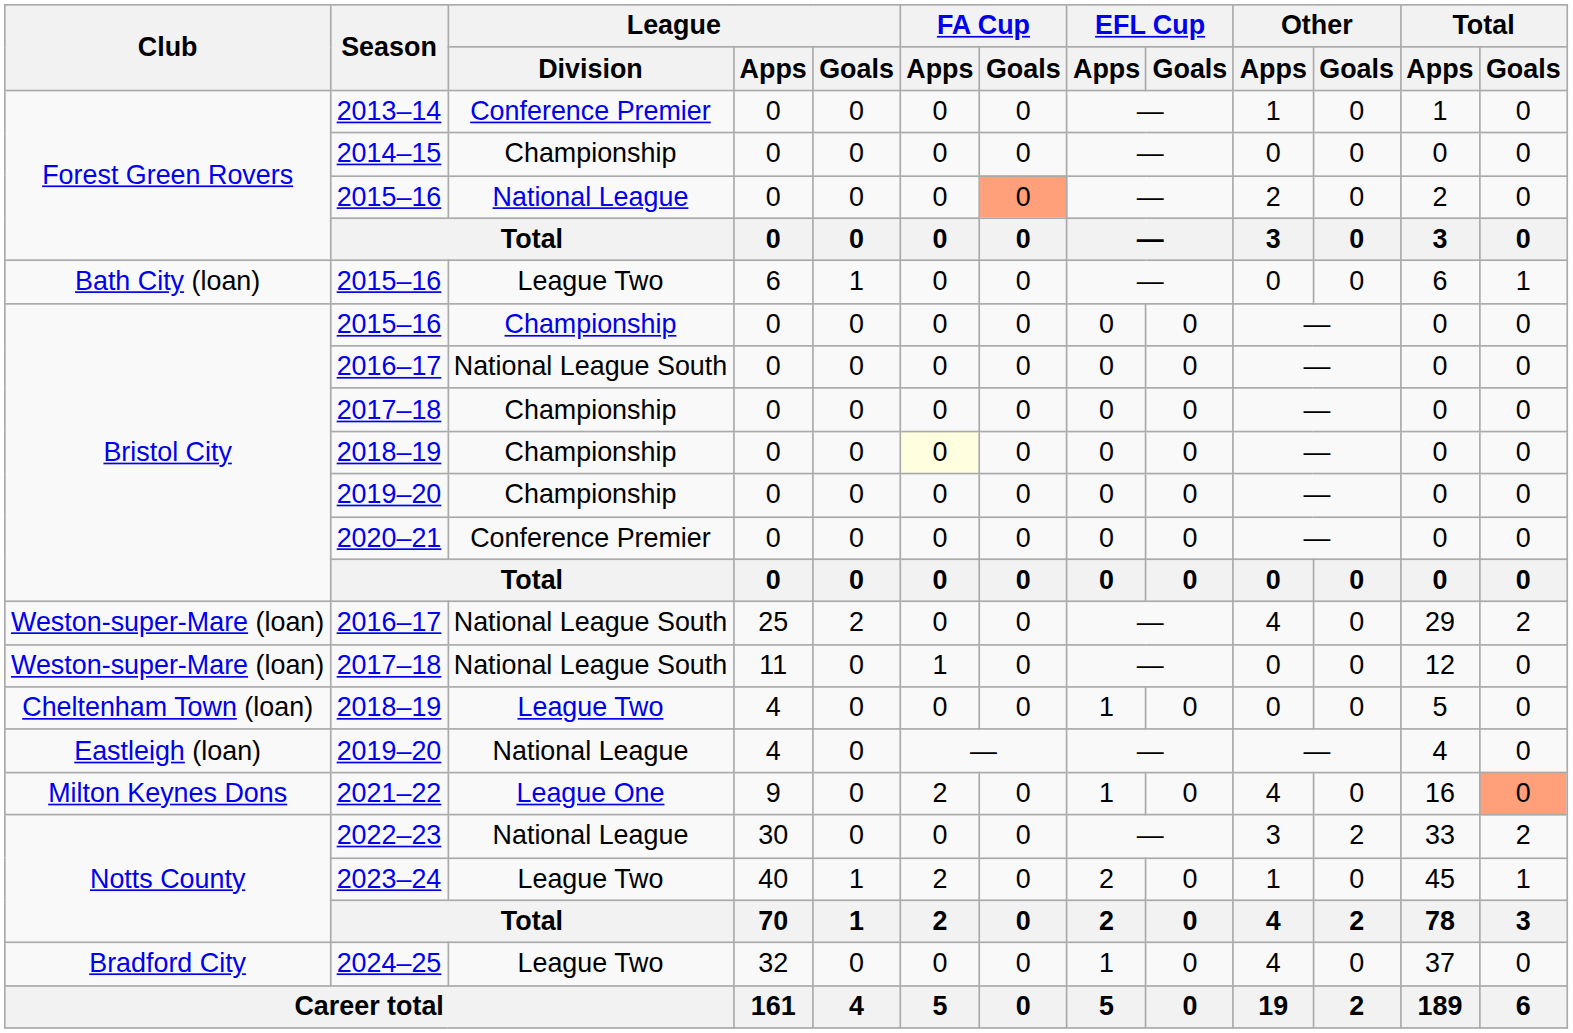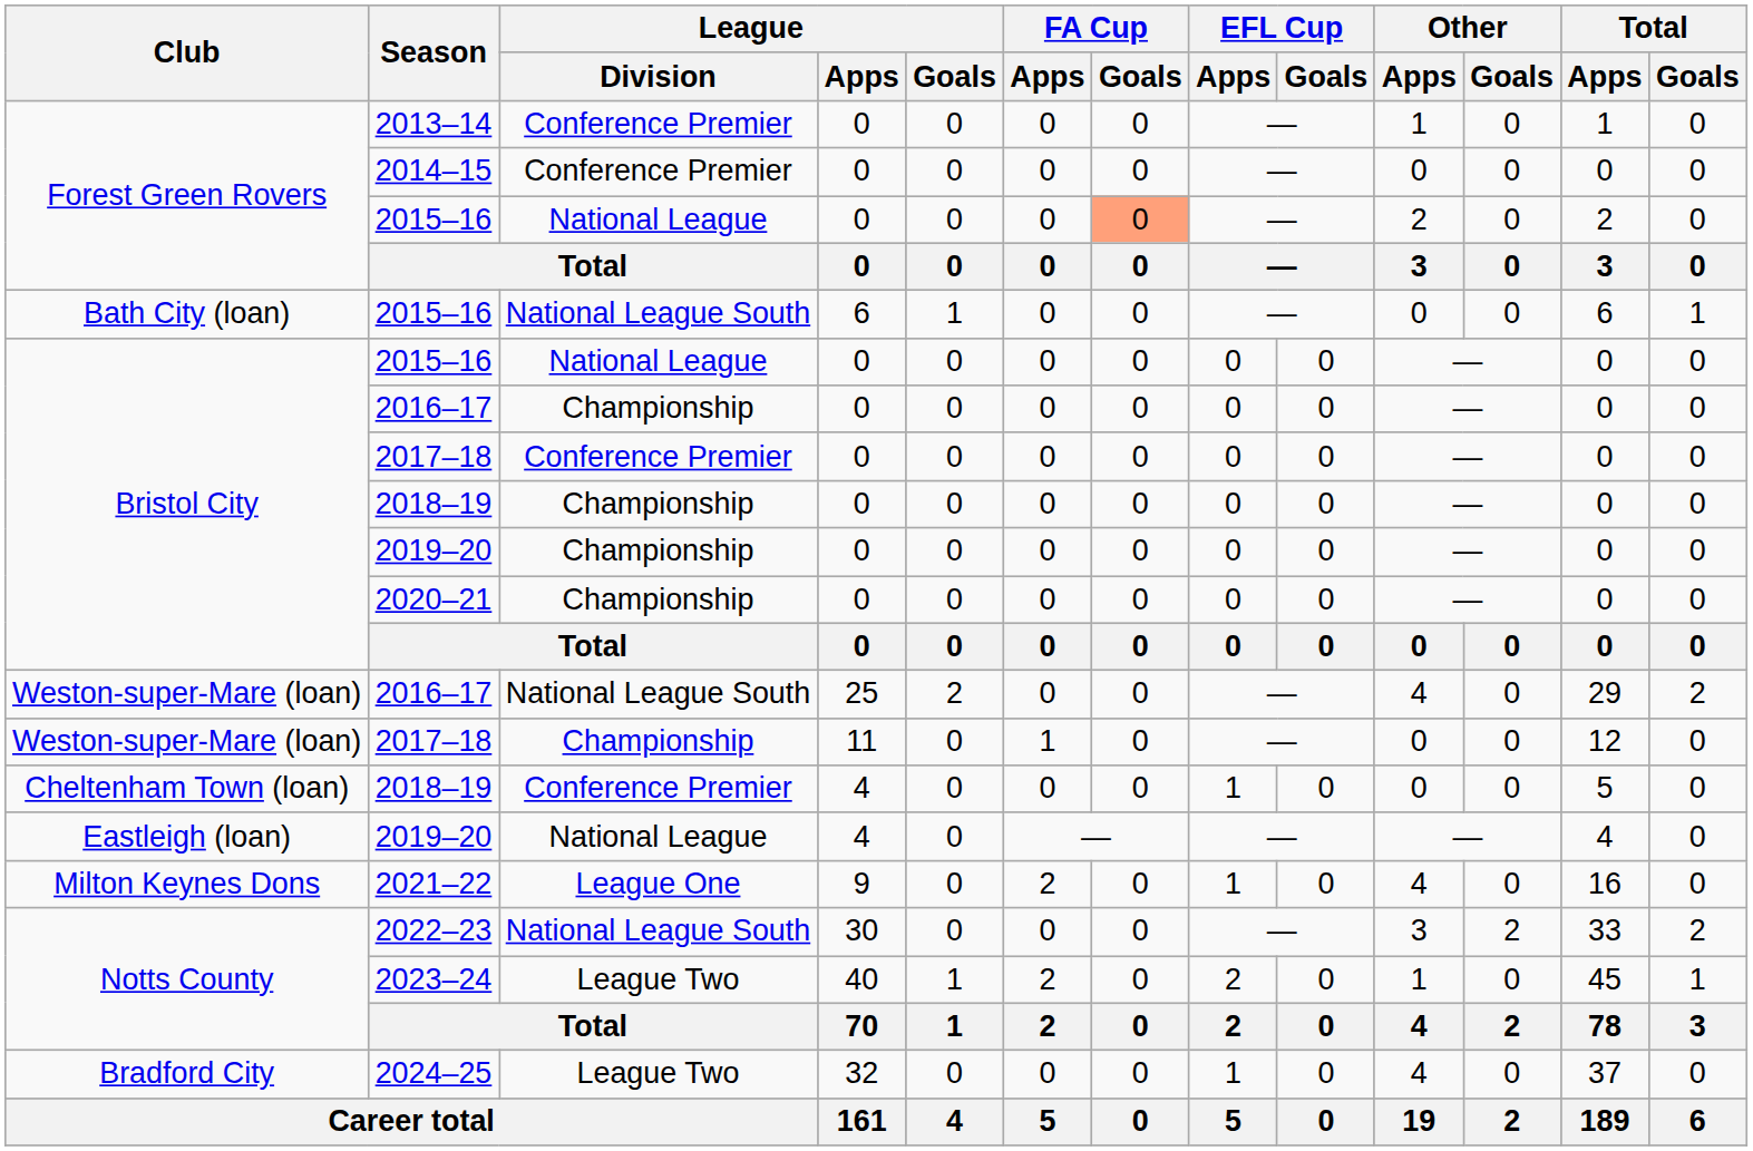2014–15 | League / Division: Championship -> Conference Premier
Bath City (loan) / 2015–16 | League / Division: League Two -> National League South
Bristol City / 2015–16 | League / Division: Championship -> National League
Bristol City / 2016–17 | League / Division: National League South -> Championship
Bristol City / 2017–18 | League / Division: Championship -> Conference Premier
Bristol City / 2018–19 | FA Cup / Apps: lightyellow background -> no background
2020–21 | League / Division: Conference Premier -> Championship
Weston-super-Mare (loan) / 2017–18 | League / Division: National League South -> Championship
Cheltenham Town (loan) / 2018–19 | League / Division: League Two -> Conference Premier
2021–22 | Total / Goals: lightsalmon background -> no background
2022–23 | League / Division: National League -> National League South
